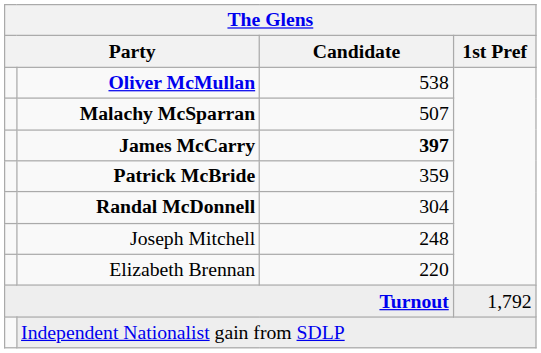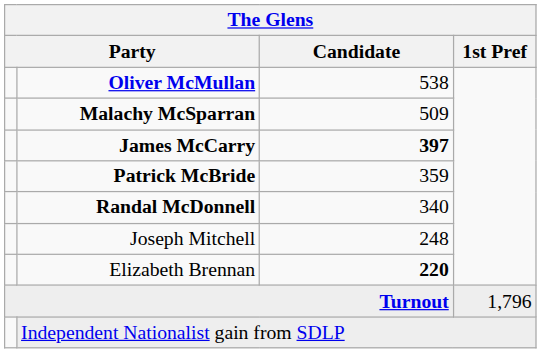Malachy McSparran | Candidate: 507 -> 509
Randal McDonnell | Candidate: 304 -> 340
Elizabeth Brennan | Candidate: normal -> bold
Turnout | 1st Pref: 1,792 -> 1,796
